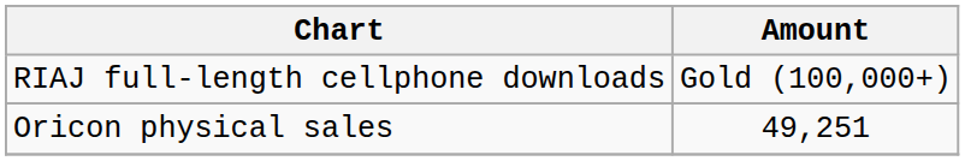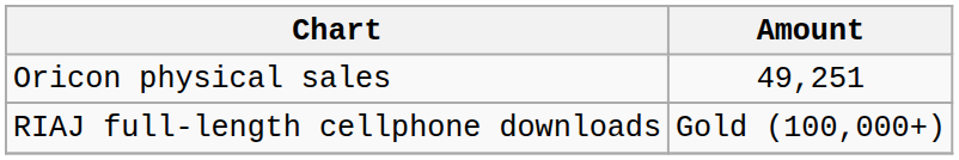rows swapped: Oricon physical sales <-> RIAJ full-length cellphone downloads
